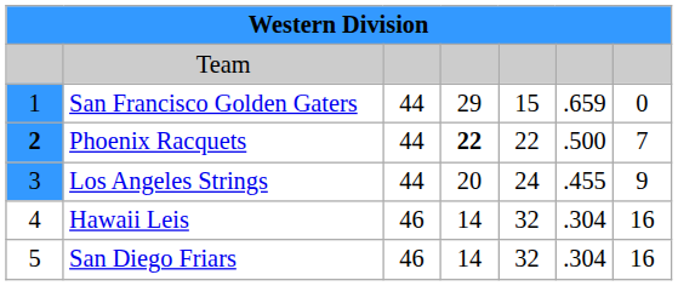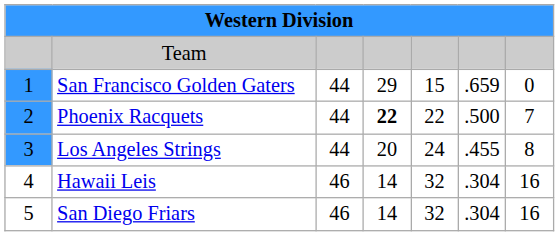Phoenix Racquets | column 1: bold -> normal
Los Angeles Strings | column 7: 9 -> 8
